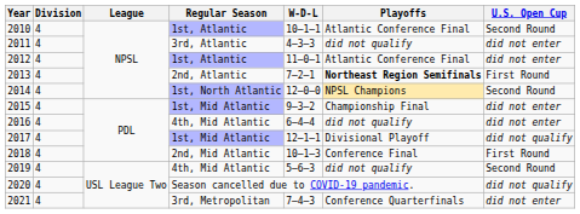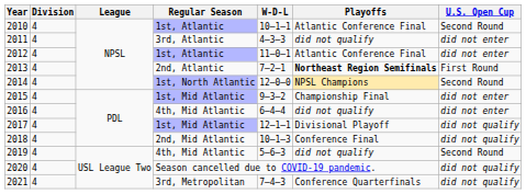2018 | U.S. Open Cup: First Round -> did not qualify
2021 | U.S. Open Cup: did not enter -> did not qualify
